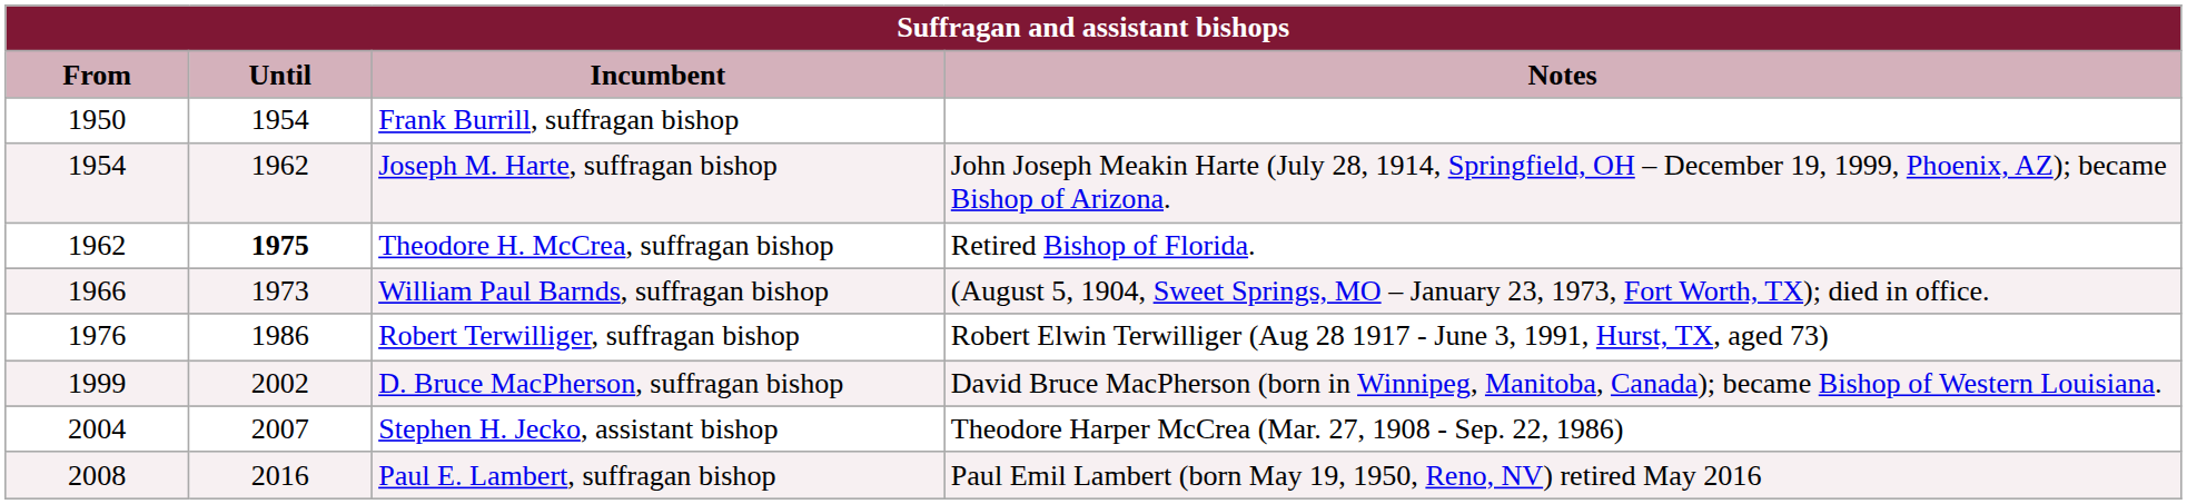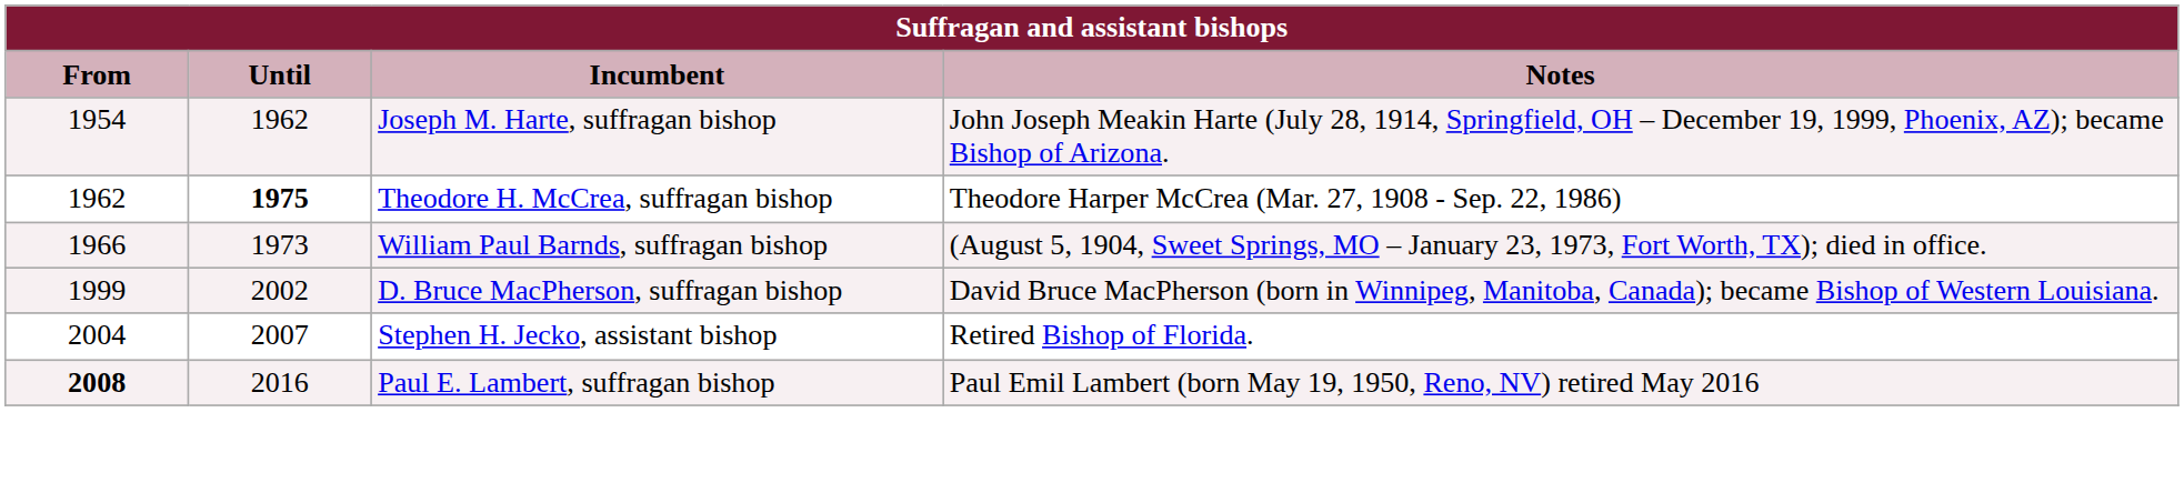- row: 1950 | 1954 | Frank Burrill, suffragan bishop
Theodore H. McCrea, suffragan bishop | Notes: Retired Bishop of Florida. -> Theodore Harper McCrea (Mar. 27, 1908 - Sep. 22, 1986)
- row: 1976 | 1986 | Robert Terwilliger, suffragan bishop | Robert Elwin Terwilliger (Aug 28 1917 - June 3, 1991, Hurst, TX, aged 73)
Stephen H. Jecko, assistant bishop | Notes: Theodore Harper McCrea (Mar. 27, 1908 - Sep. 22, 1986) -> Retired Bishop of Florida.
Paul E. Lambert, suffragan bishop | From: normal -> bold
